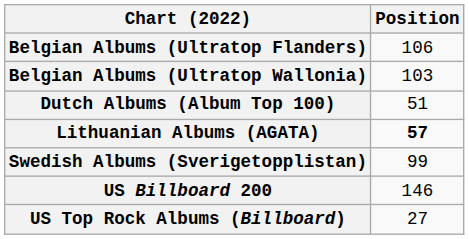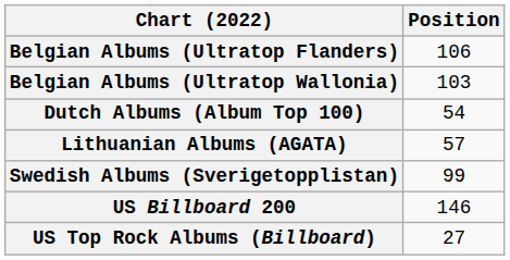Dutch Albums (Album Top 100) | Position: 51 -> 54
Lithuanian Albums (AGATA) | Position: bold -> normal
